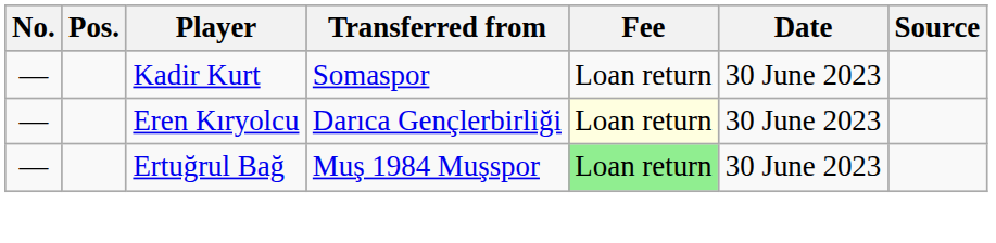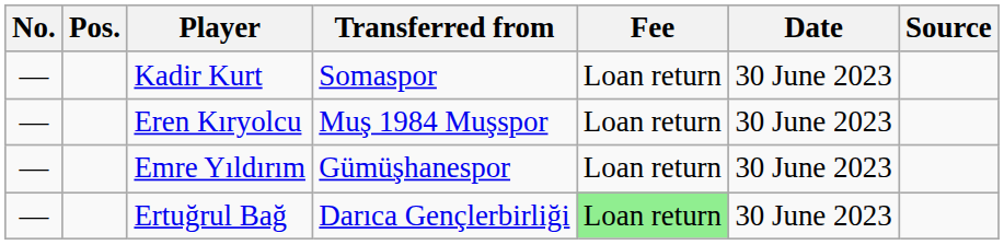Eren Kıryolcu | Transferred from: Darıca Gençlerbirliği -> Muş 1984 Muşspor
Eren Kıryolcu | Fee: lightyellow background -> no background
+ row: — | Emre Yıldırım | Gümüşhanespor | Loan return | 30 June 2023
Ertuğrul Bağ | Transferred from: Muş 1984 Muşspor -> Darıca Gençlerbirliği
